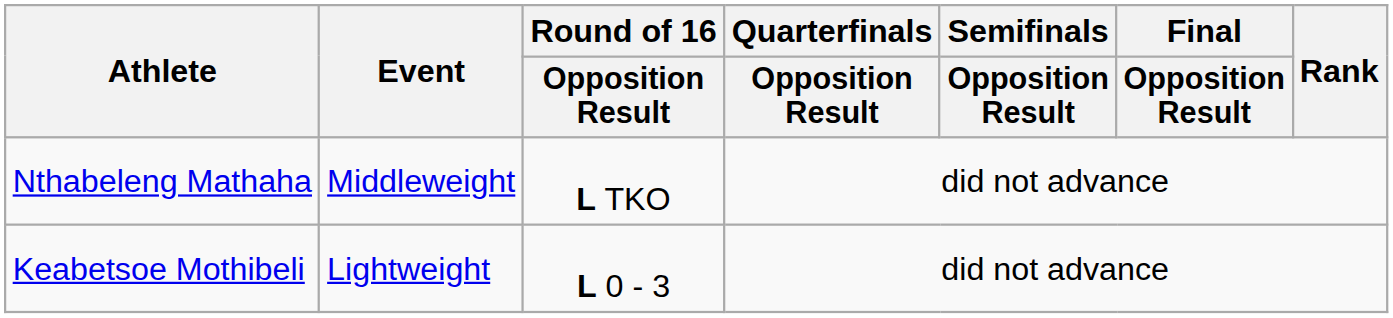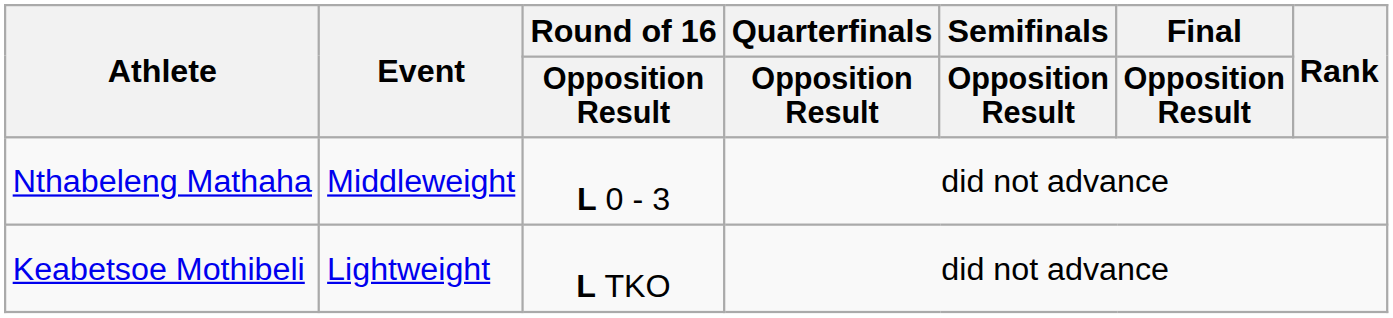Nthabeleng Mathaha | Round of 16 / Opposition Result: L TKO -> L 0 - 3
Keabetsoe Mothibeli | Round of 16 / Opposition Result: L 0 - 3 -> L TKO
